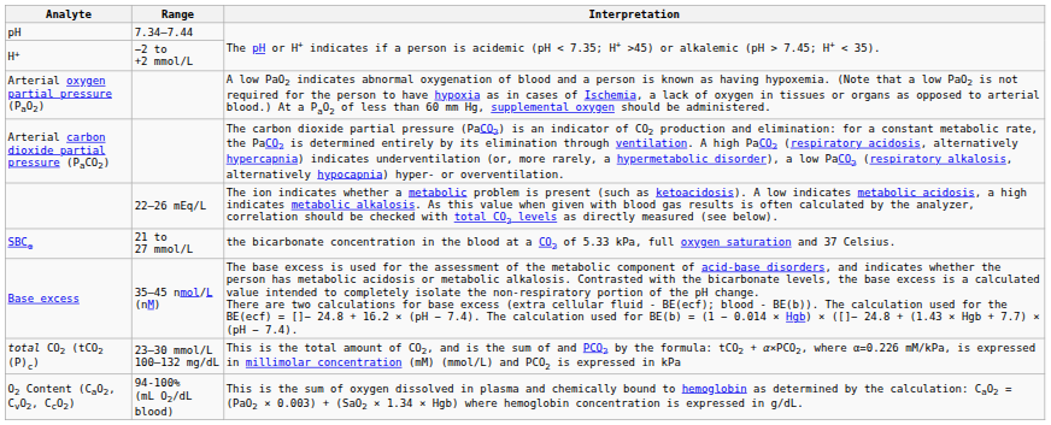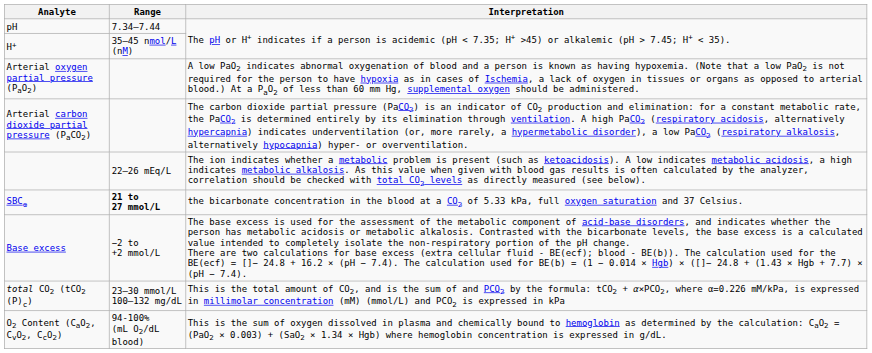H+ | Range: −2 to +2 mmol/L -> 35–45 nmol/L (nM)
SBCe | Range: normal -> bold
Base excess | Range: 35–45 nmol/L (nM) -> −2 to +2 mmol/L
